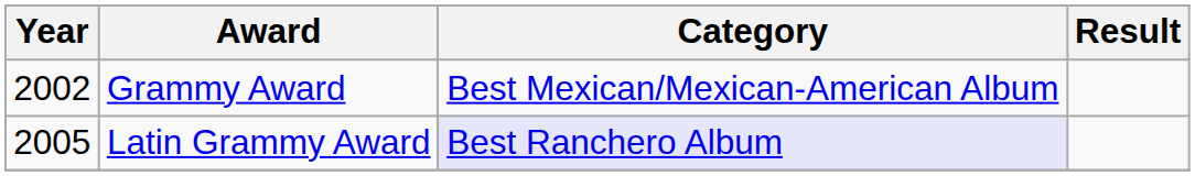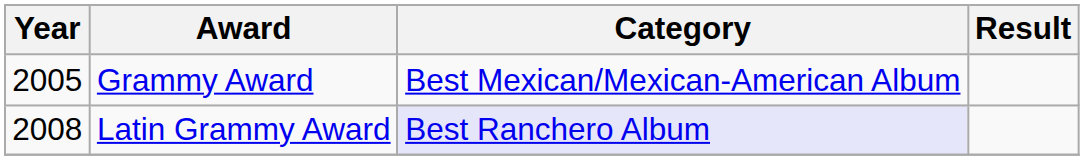Grammy Award | Year: 2002 -> 2005
Latin Grammy Award | Year: 2005 -> 2008
